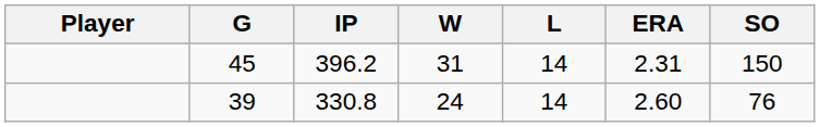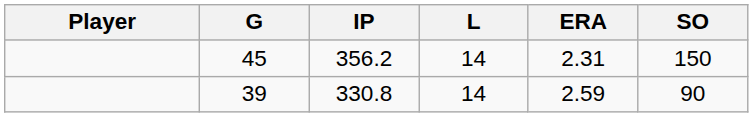- column: W | 31 | 24
45 | IP: 396.2 -> 356.2
39 | ERA: 2.60 -> 2.59
39 | SO: 76 -> 90
